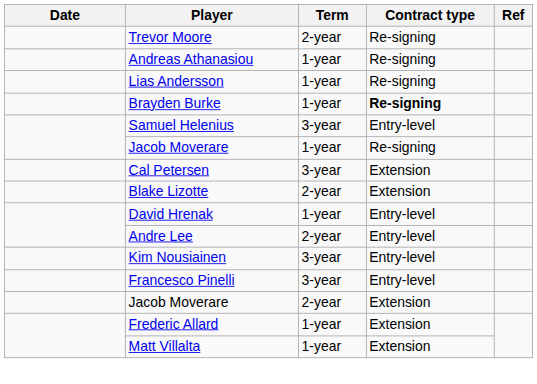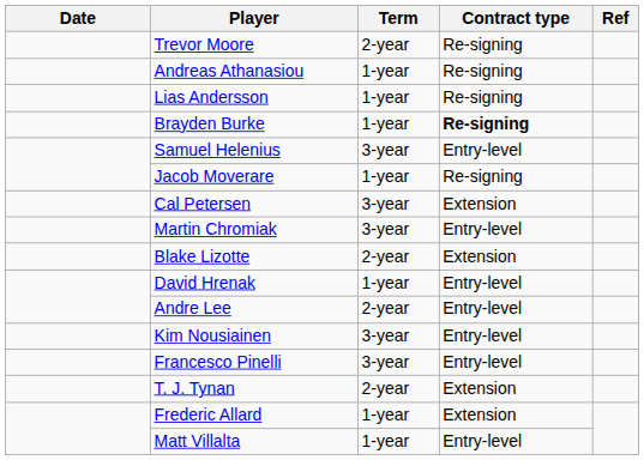+ row: Martin Chromiak | 3-year | Entry-level
+ row: T. J. Tynan | 2-year | Extension
- row: Jacob Moverare | 2-year | Extension
Matt Villalta | Contract type: Extension -> Entry-level
